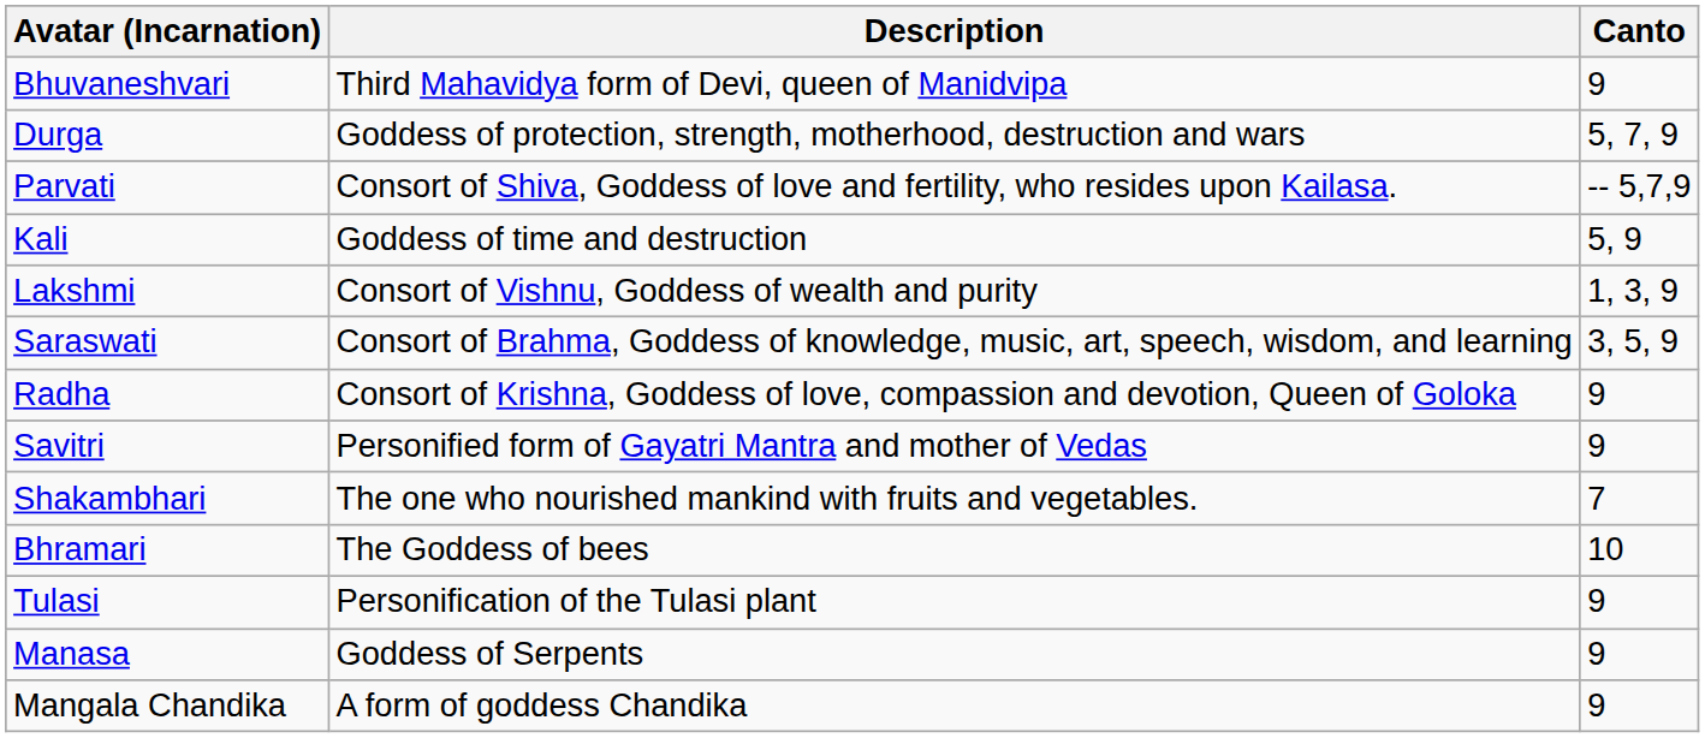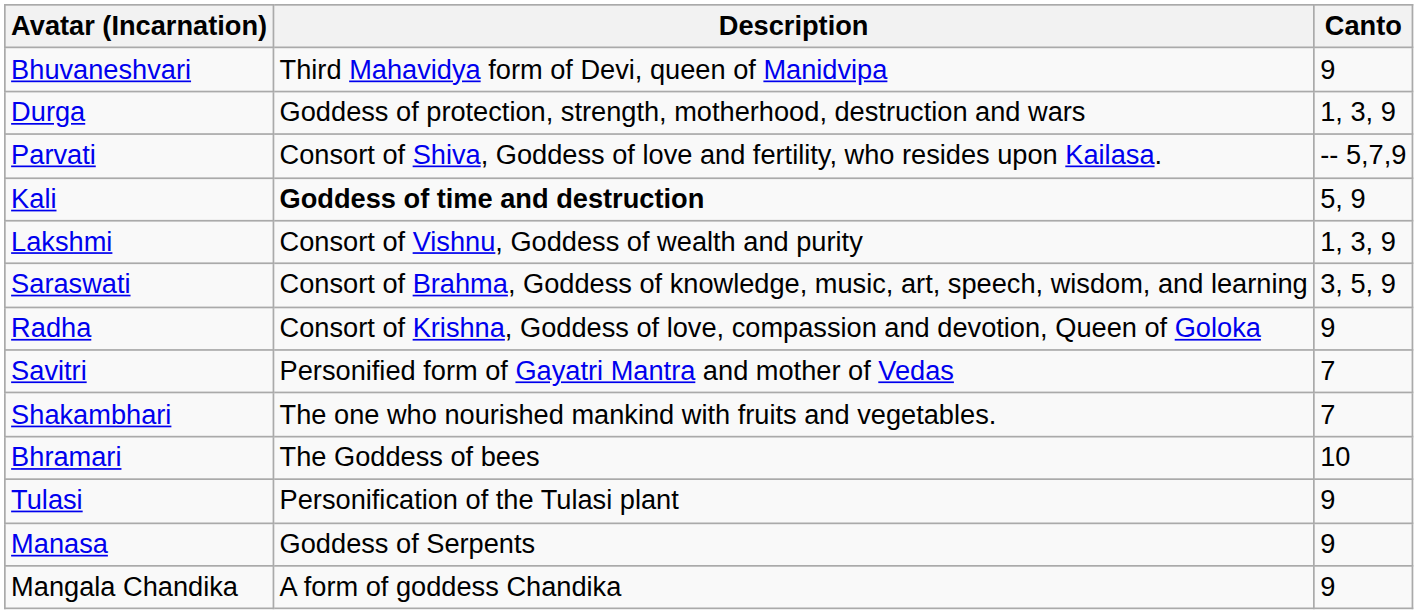Durga | Canto: 5, 7, 9 -> 1, 3, 9
Kali | Description: normal -> bold
Savitri | Canto: 9 -> 7
